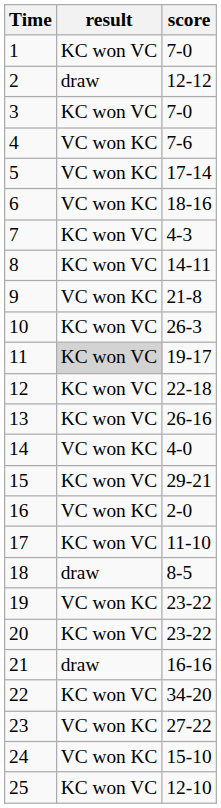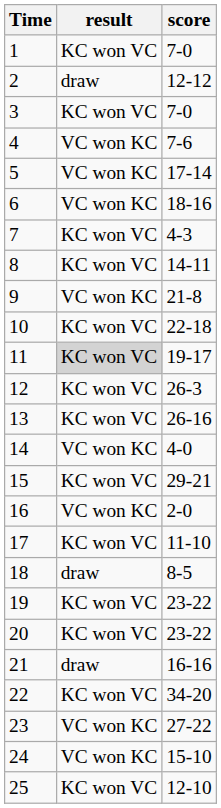10 | score: 26-3 -> 22-18
12 | score: 22-18 -> 26-3
19 | result: VC won KC -> KC won VC
